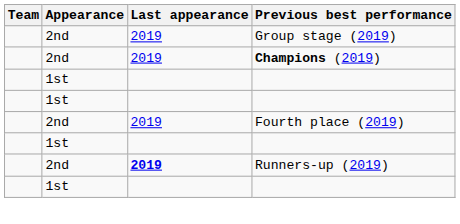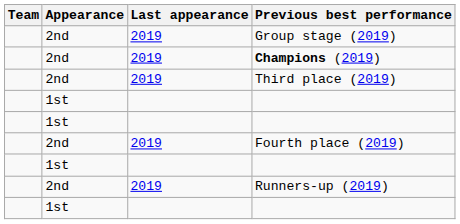+ row: 2nd | 2019 | Third place (2019)
Runners-up (2019) | Last appearance: bold -> normal
